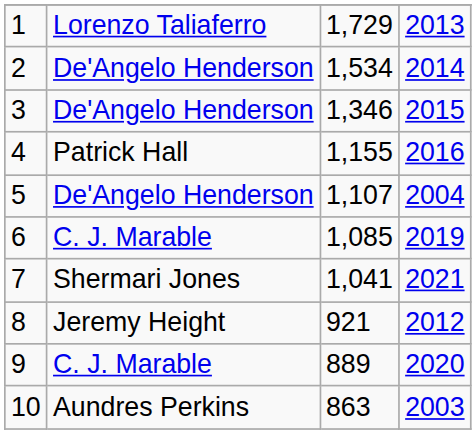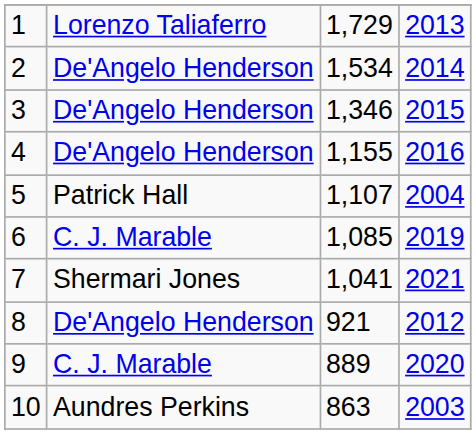4 | column 2: Patrick Hall -> De'Angelo Henderson
5 | column 2: De'Angelo Henderson -> Patrick Hall
8 | column 2: Jeremy Height -> De'Angelo Henderson
